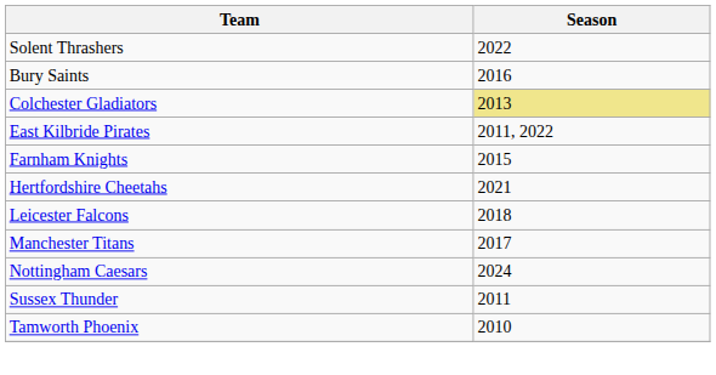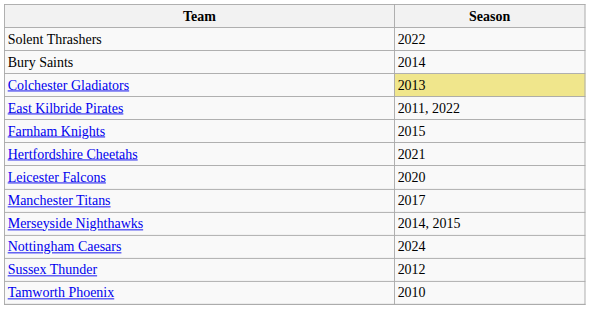Bury Saints | Season: 2016 -> 2014
Leicester Falcons | Season: 2018 -> 2020
+ row: Merseyside Nighthawks | 2014, 2015
Sussex Thunder | Season: 2011 -> 2012
